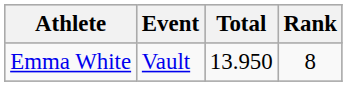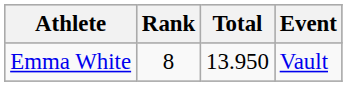columns swapped: Event <-> Rank
